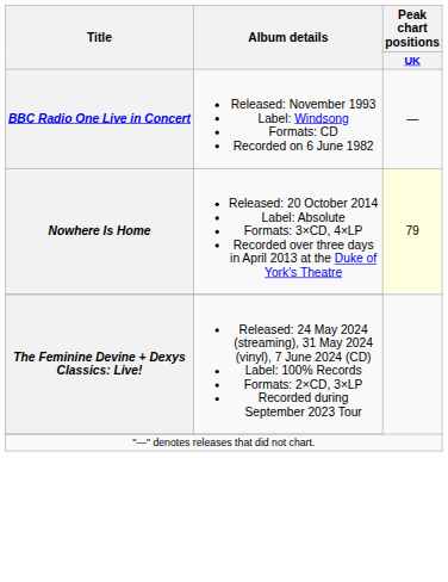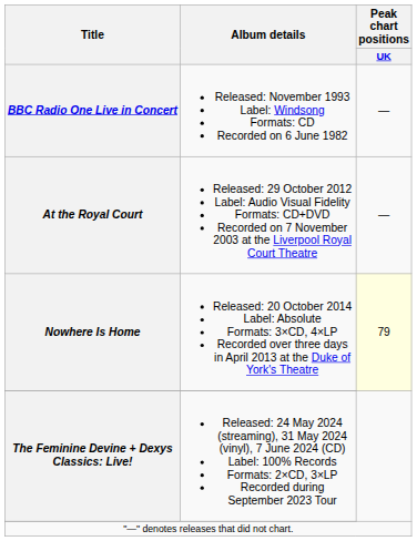+ row: At the Royal Court | Released: 29 October 2012 Label: Audio Visual Fidelity Formats: CD+DVD Recorded on 7 November 2003 at the Liverpool Royal Court Theatre | —
